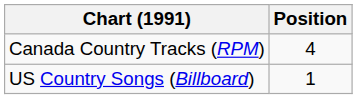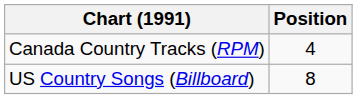US Country Songs (Billboard) | Position: 1 -> 8
